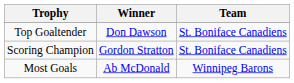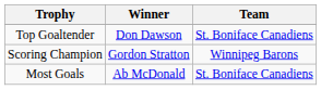Scoring Champion | Team: St. Boniface Canadiens -> Winnipeg Barons
Most Goals | Team: Winnipeg Barons -> St. Boniface Canadiens
